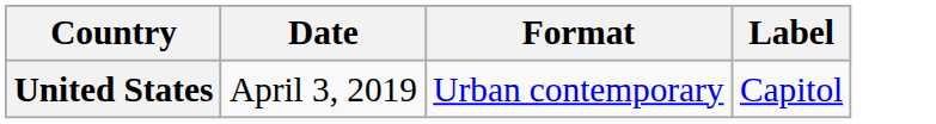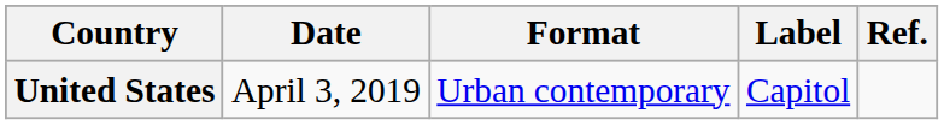+ column: Ref.
